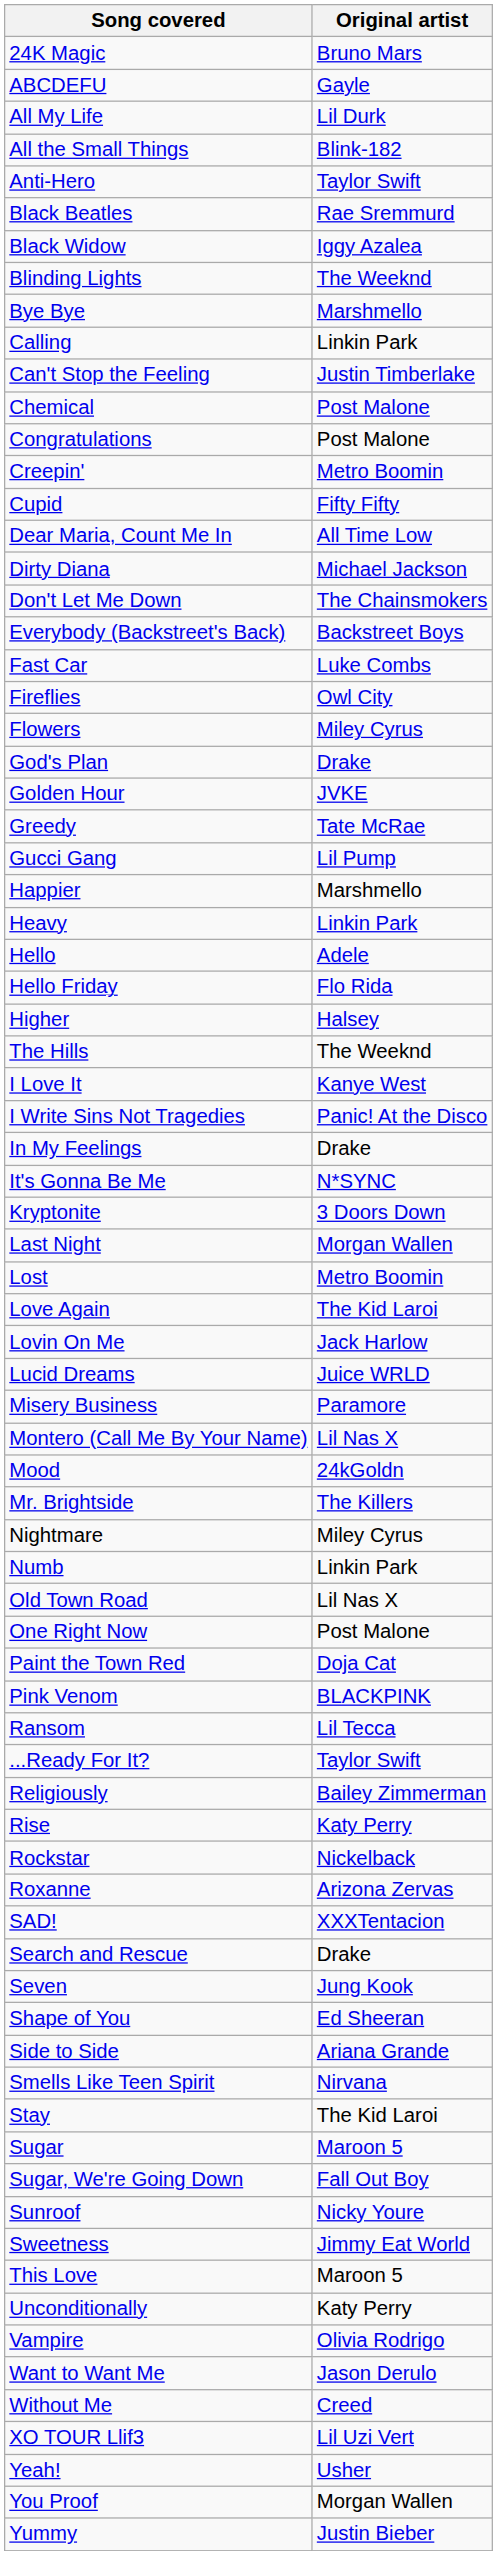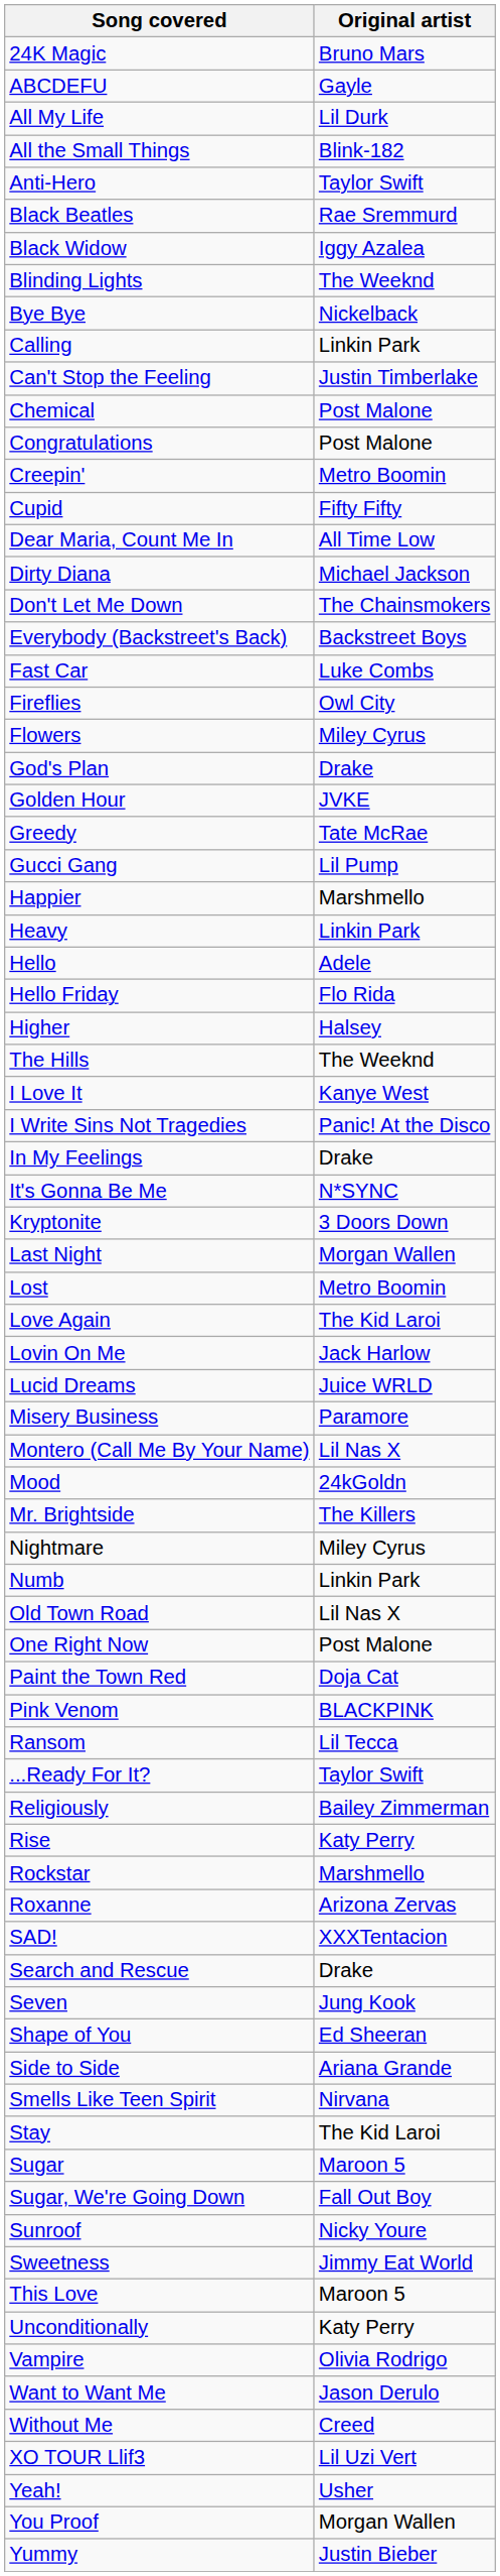Bye Bye | Original artist: Marshmello -> Nickelback
Rockstar | Original artist: Nickelback -> Marshmello
